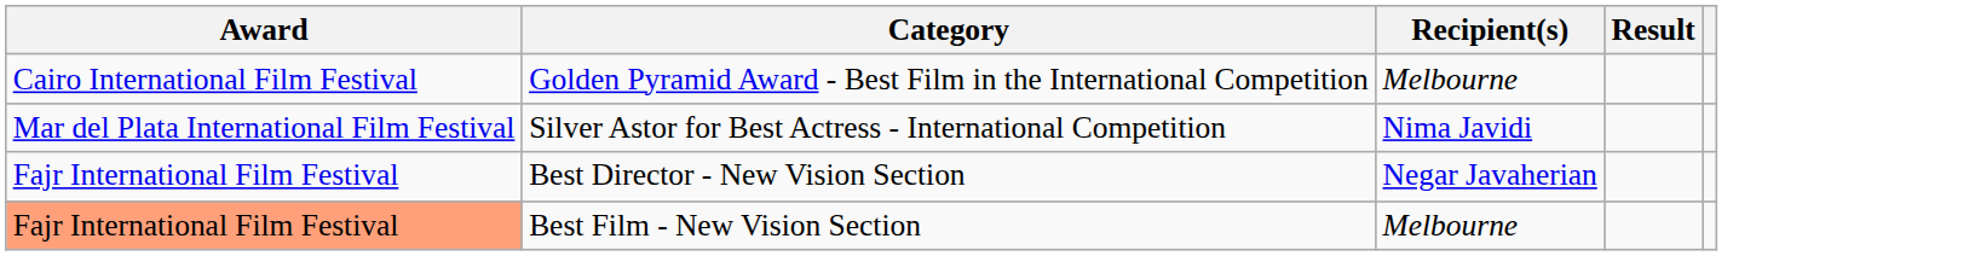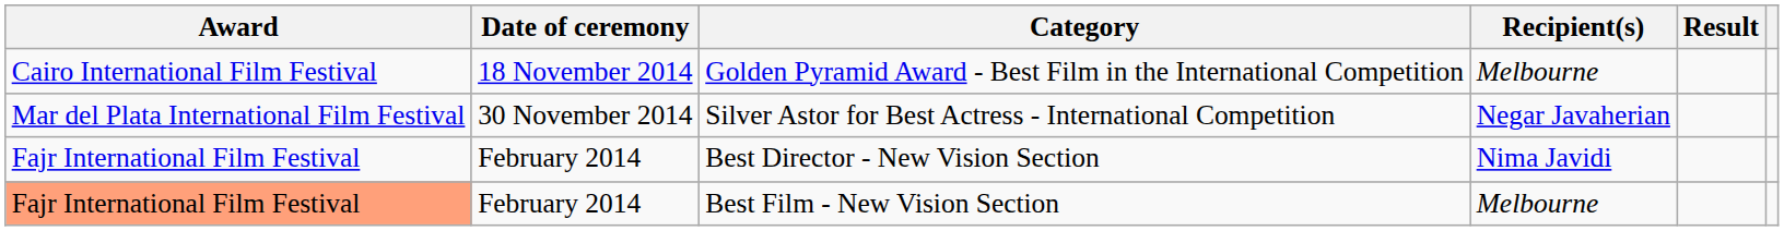+ column: Date of ceremony | 18 November 2014 | 30 November 2014 | February 2014 | February 2014
Silver Astor for Best Actress - International Competition | Recipient(s): Nima Javidi -> Negar Javaherian
Best Director - New Vision Section | Recipient(s): Negar Javaherian -> Nima Javidi
